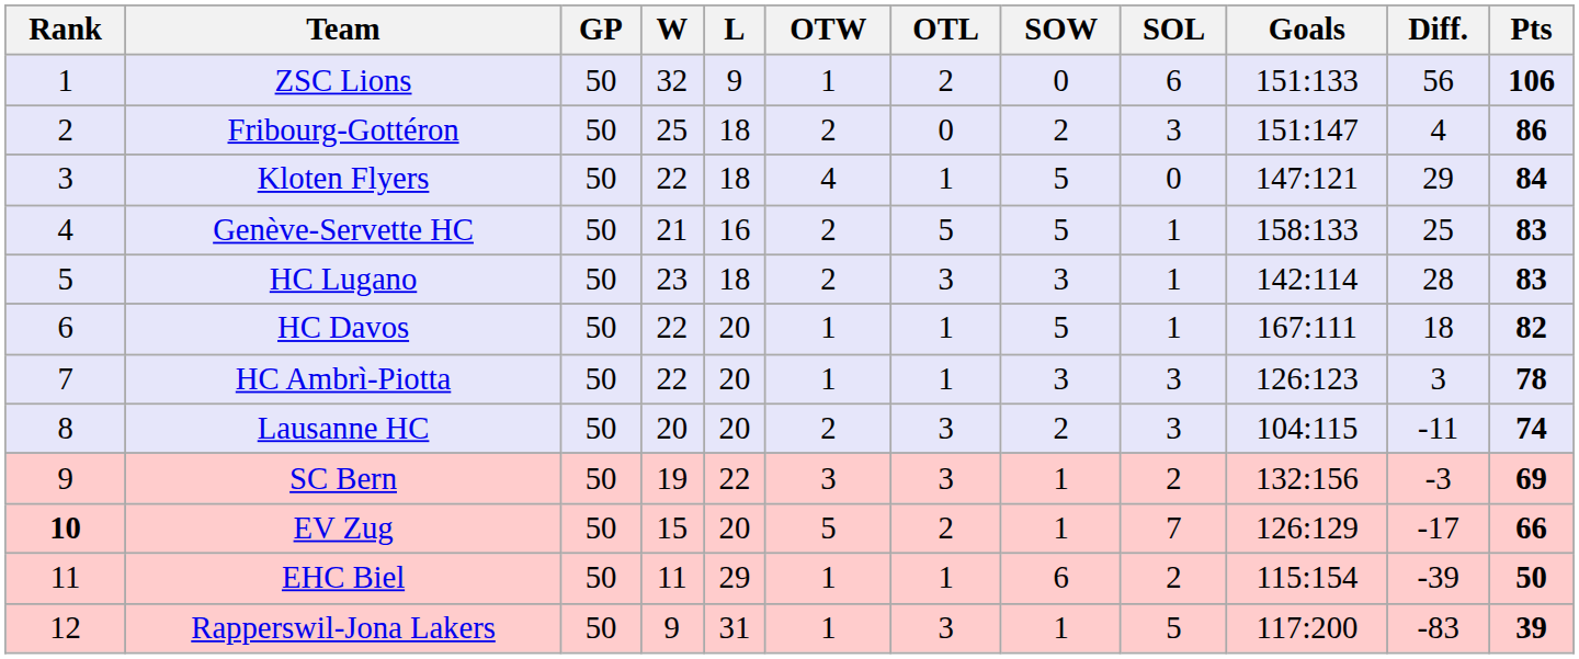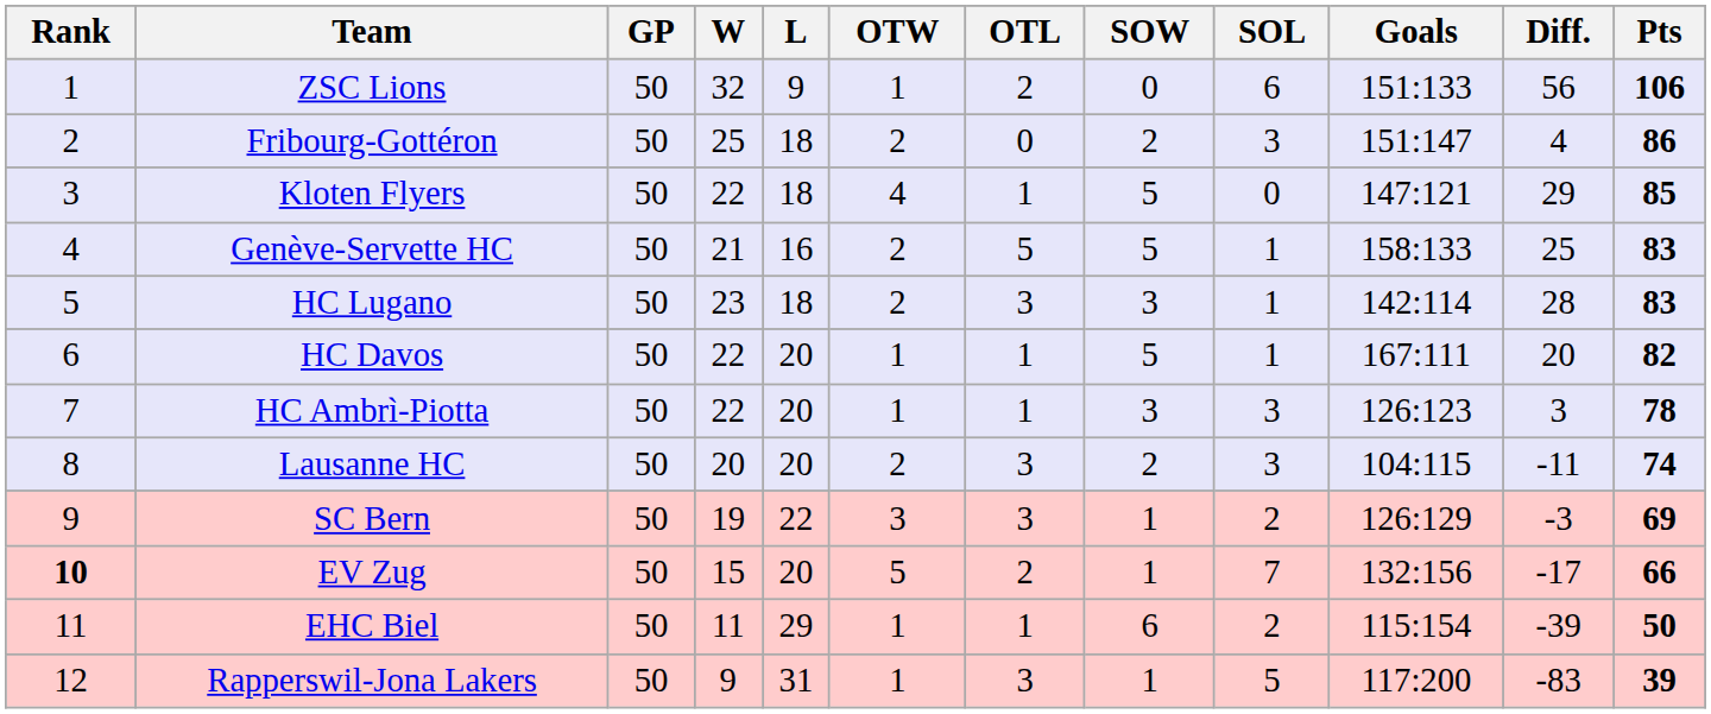Kloten Flyers | Pts: 84 -> 85
HC Davos | Diff.: 18 -> 20
SC Bern | Goals: 132:156 -> 126:129
EV Zug | Goals: 126:129 -> 132:156
